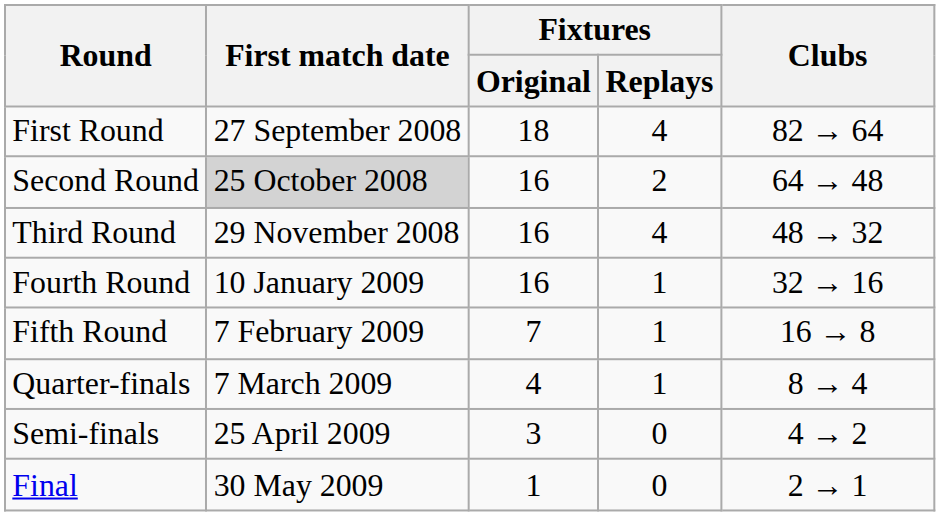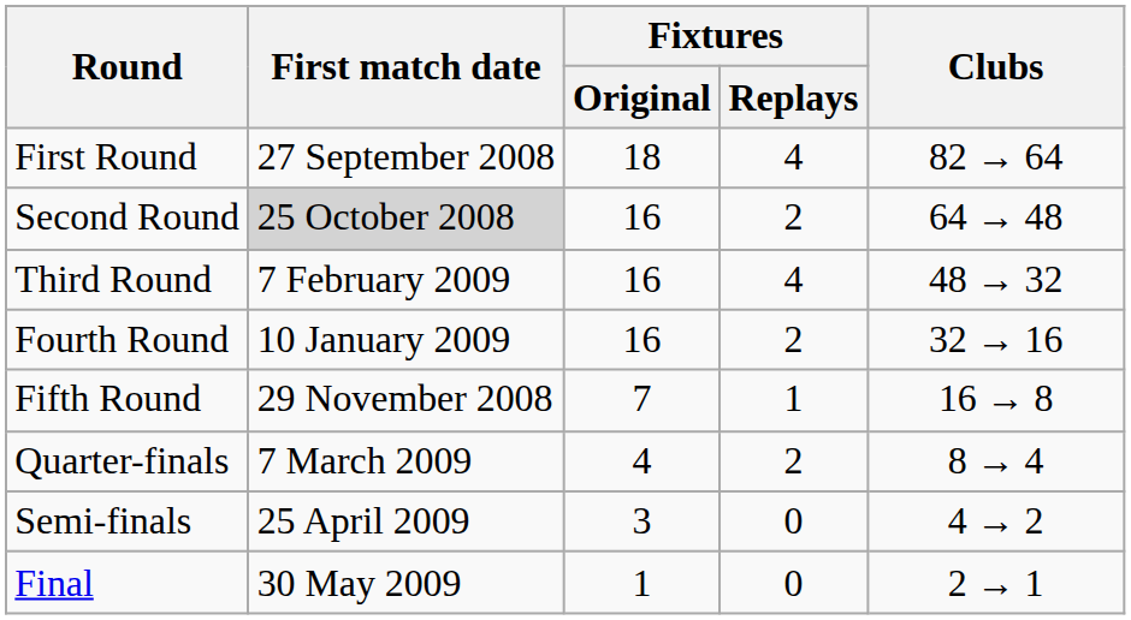Third Round | First match date: 29 November 2008 -> 7 February 2009
Fourth Round | Fixtures / Replays: 1 -> 2
Fifth Round | First match date: 7 February 2009 -> 29 November 2008
Quarter-finals | Fixtures / Replays: 1 -> 2
